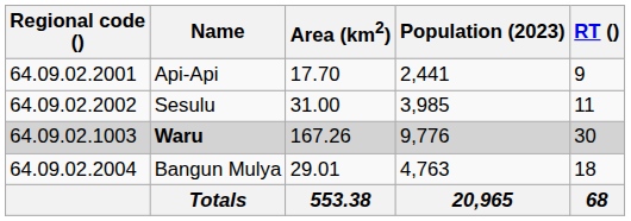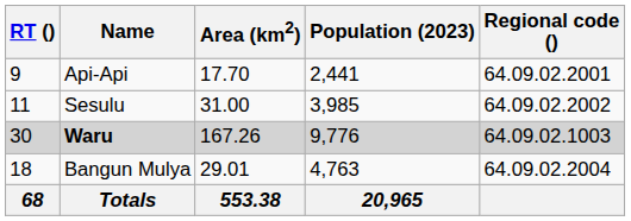columns swapped: Regional code () <-> RT ()
